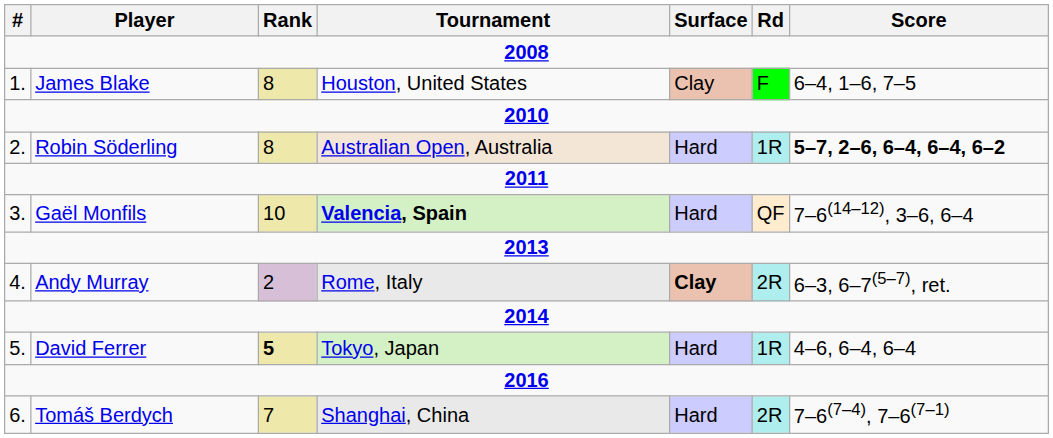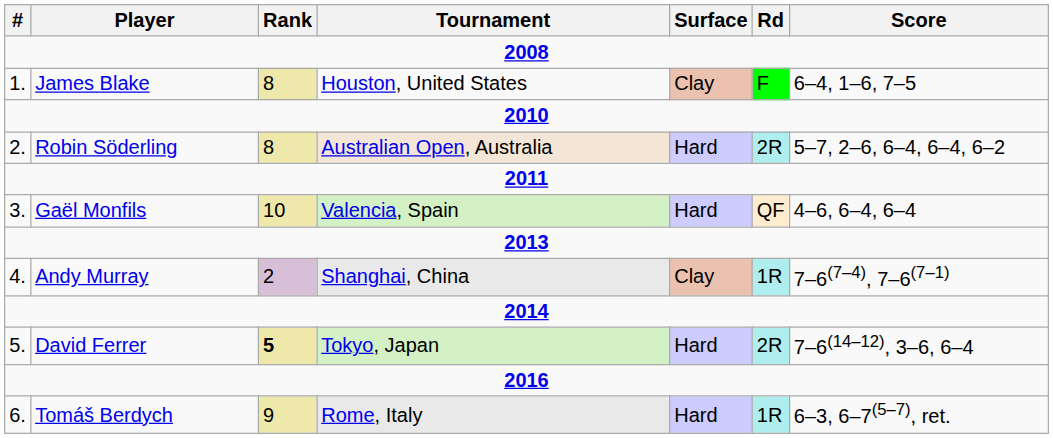Robin Söderling | Rd: 1R -> 2R
Robin Söderling | Score: bold -> normal
Gaël Monfils | Tournament: bold -> normal
Gaël Monfils | Score: 7–6(14–12), 3–6, 6–4 -> 4–6, 6–4, 6–4
Andy Murray | Tournament: Rome, Italy -> Shanghai, China
Andy Murray | Surface: bold -> normal
Andy Murray | Rd: 2R -> 1R
Andy Murray | Score: 6–3, 6–7(5–7), ret. -> 7–6(7–4), 7–6(7–1)
David Ferrer | Rd: 1R -> 2R
David Ferrer | Score: 4–6, 6–4, 6–4 -> 7–6(14–12), 3–6, 6–4
Tomáš Berdych | Rank: 7 -> 9
Tomáš Berdych | Tournament: Shanghai, China -> Rome, Italy
Tomáš Berdych | Rd: 2R -> 1R
Tomáš Berdych | Score: 7–6(7–4), 7–6(7–1) -> 6–3, 6–7(5–7), ret.
